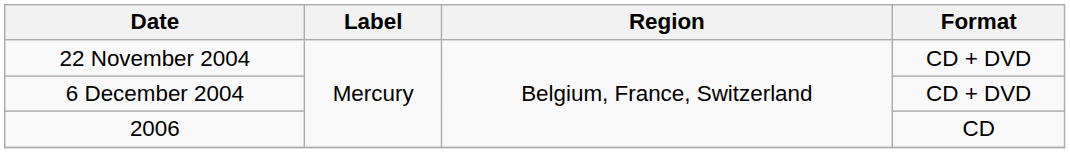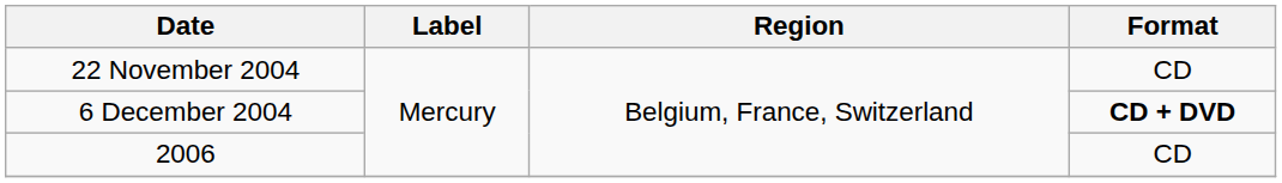22 November 2004 | Format: CD + DVD -> CD
6 December 2004 | Format: normal -> bold
